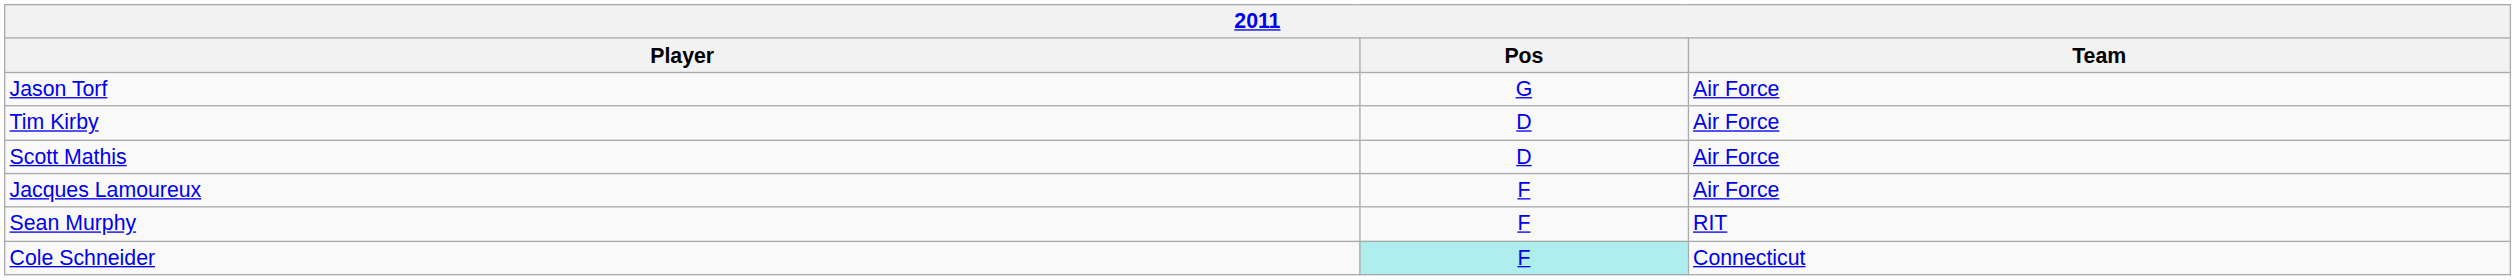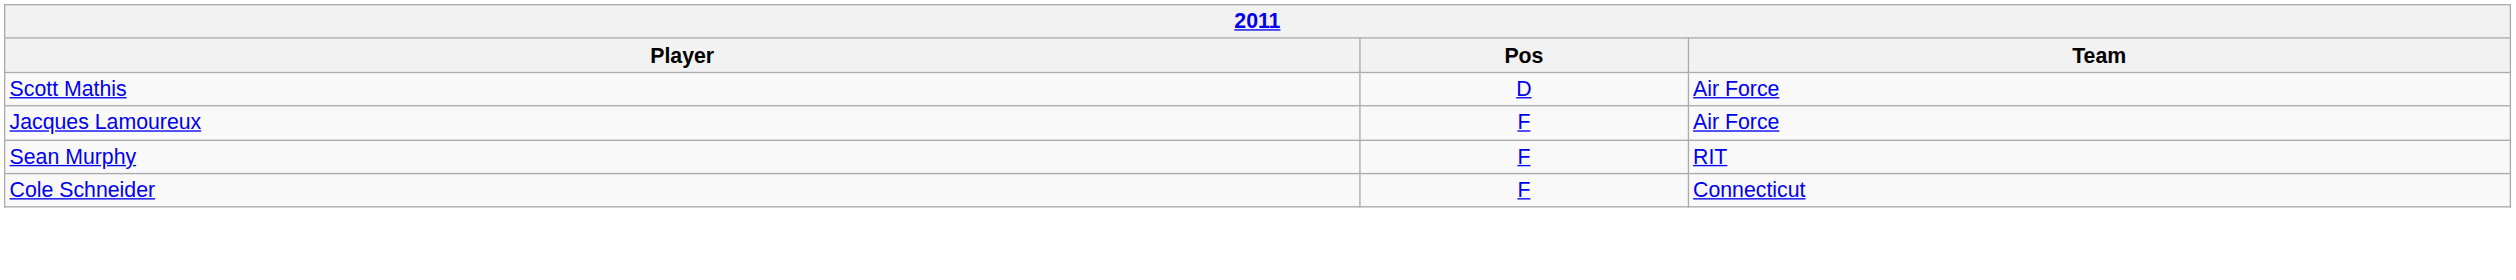- row: Jason Torf | G | Air Force
- row: Tim Kirby | D | Air Force
Cole Schneider | Pos: paleturquoise background -> no background
